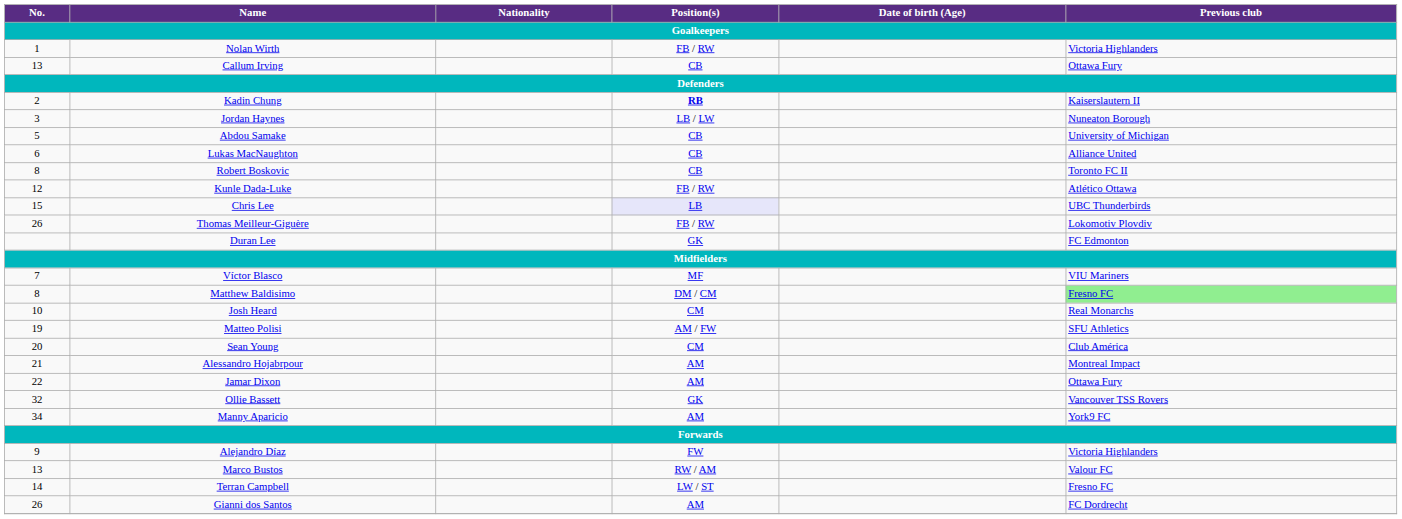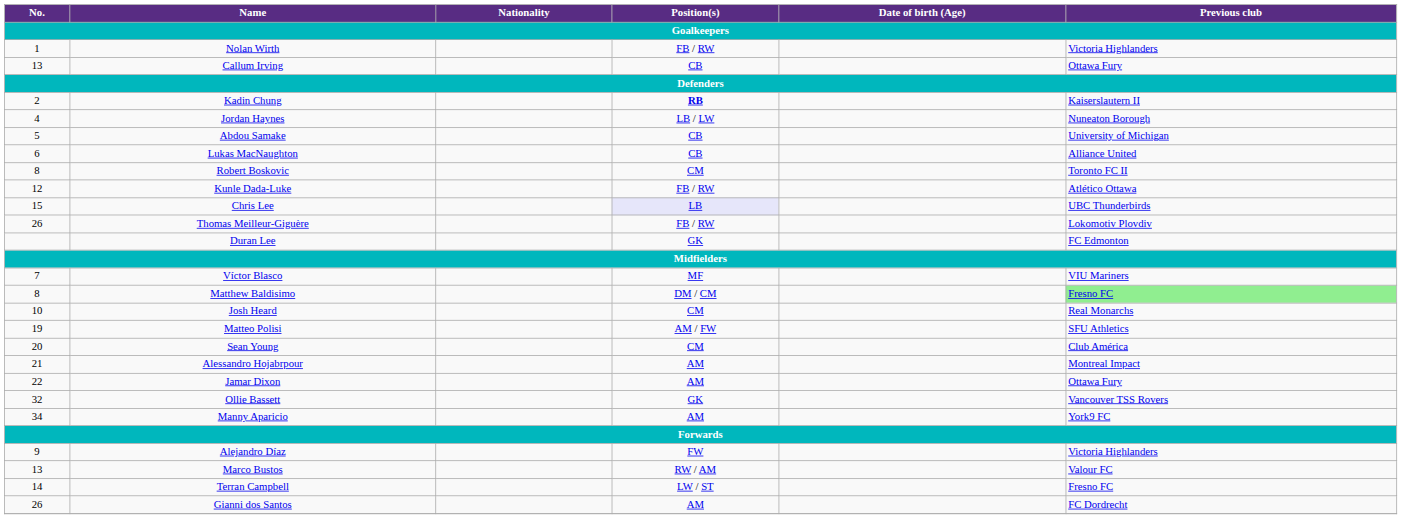Jordan Haynes | No.: 3 -> 4
Robert Boskovic | Position(s): CB -> CM
